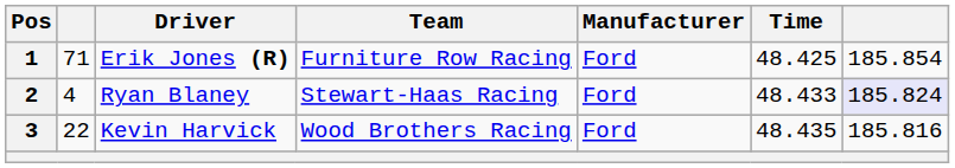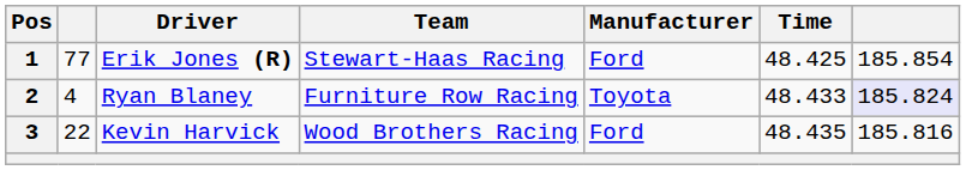1 | column 2: 71 -> 77
1 | Team: Furniture Row Racing -> Stewart-Haas Racing
2 | Team: Stewart-Haas Racing -> Furniture Row Racing
2 | Manufacturer: Ford -> Toyota
